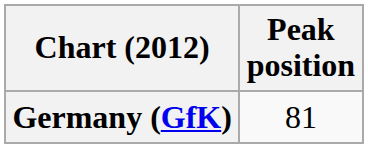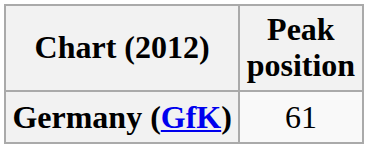Germany (GfK) | Peak position: 81 -> 61
